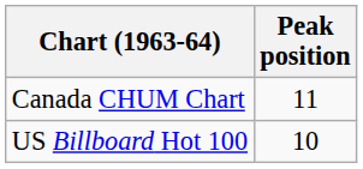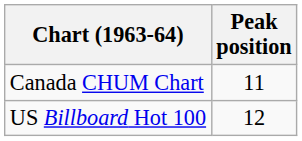US Billboard Hot 100 | Peak position: 10 -> 12
